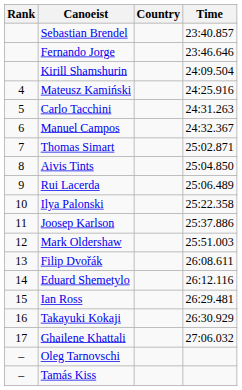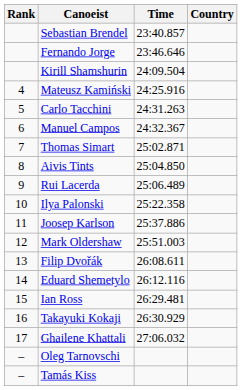columns swapped: Country <-> Time
